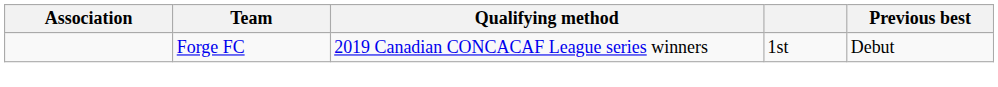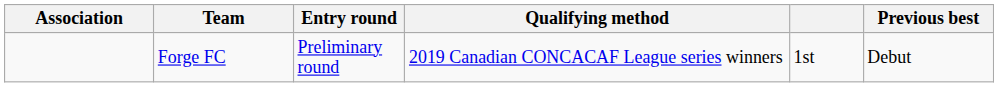+ column: Entry round | Preliminary round
